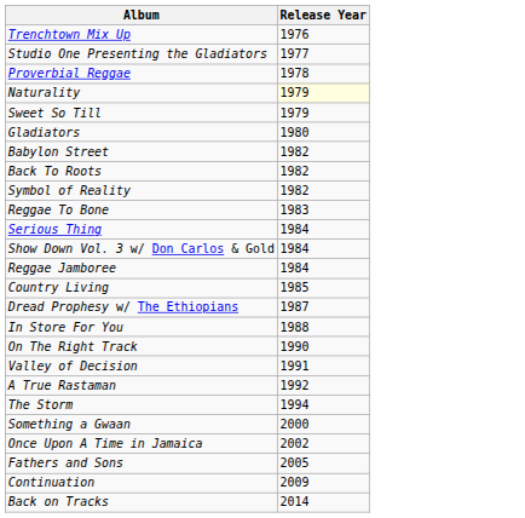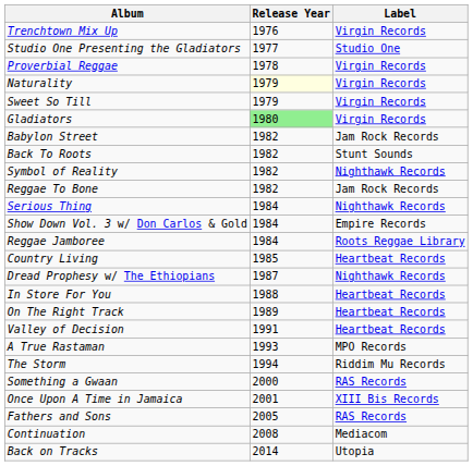+ column: Label | Virgin Records | Studio One | Virgin Records | Virgin Records | Virgin Records | Virgin Records | Jam Rock Records | Stunt Sounds | Nighthawk Records | Jam Rock Records | Nighthawk Records | Empire Records | Roots Reggae Library | Heartbeat Records | Nighthawk Records | Heartbeat Records | Heartbeat Records | Heartbeat Records | MPO Records | Riddim Mu Records | RAS Records | XIII Bis Records | RAS Records | Mediacom | Utopia
Gladiators | Release Year: no background -> lightgreen background
Reggae To Bone | Release Year: 1983 -> 1982
On The Right Track | Release Year: 1990 -> 1989
A True Rastaman | Release Year: 1992 -> 1993
Once Upon A Time in Jamaica | Release Year: 2002 -> 2001
Continuation | Release Year: 2009 -> 2008
